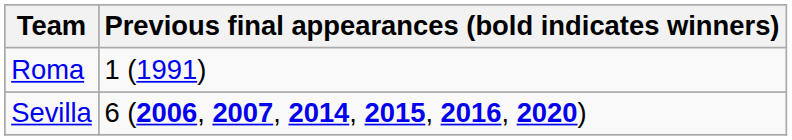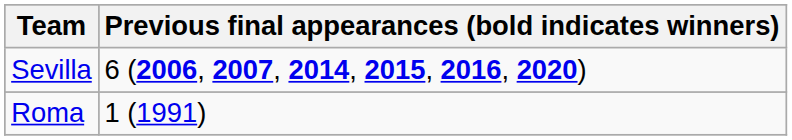rows swapped: Sevilla <-> Roma
